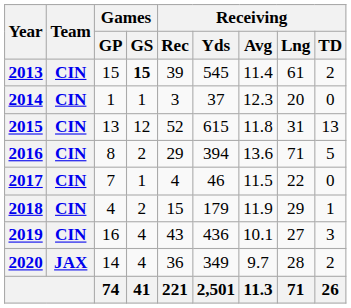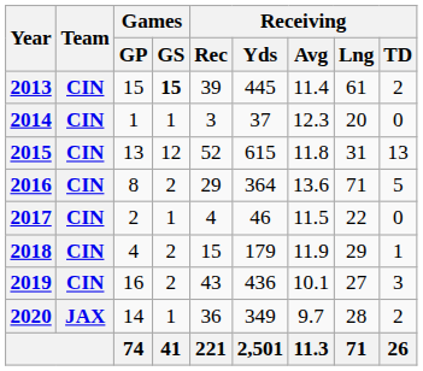2013 | Receiving / Yds: 545 -> 445
2016 | Receiving / Yds: 394 -> 364
2017 | Games / GP: 7 -> 2
2019 | Games / GS: 4 -> 2
2020 | Games / GS: 4 -> 1
